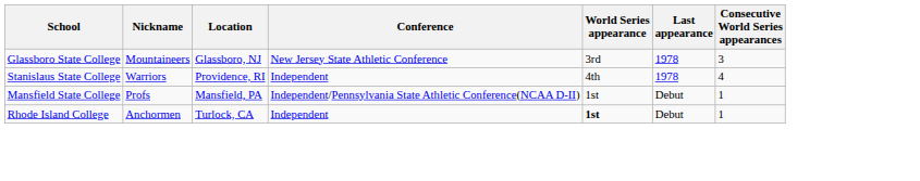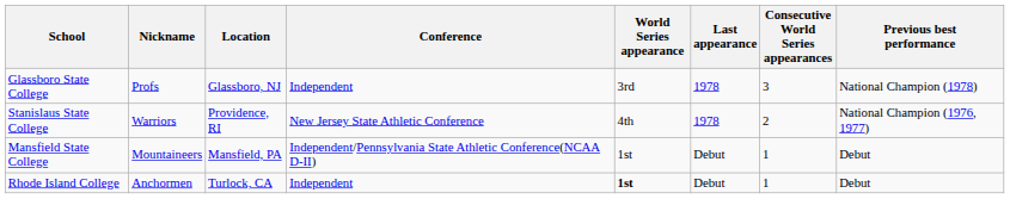+ column: Previous best performance | National Champion (1978) | National Champion (1976, 1977) | Debut | Debut
Glassboro State College | Nickname: Mountaineers -> Profs
Glassboro State College | Conference: New Jersey State Athletic Conference -> Independent
Stanislaus State College | Conference: Independent -> New Jersey State Athletic Conference
Stanislaus State College | Consecutive World Series appearances: 4 -> 2
Mansfield State College | Nickname: Profs -> Mountaineers
